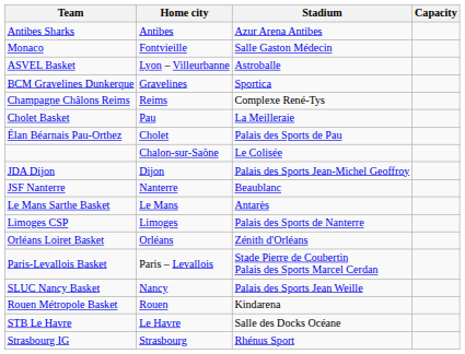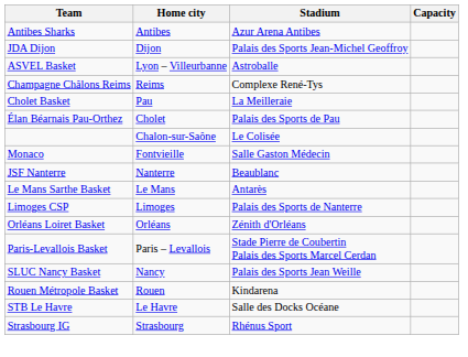rows swapped: Monaco <-> JDA Dijon
- row: BCM Gravelines Dunkerque | Gravelines | Sportica
